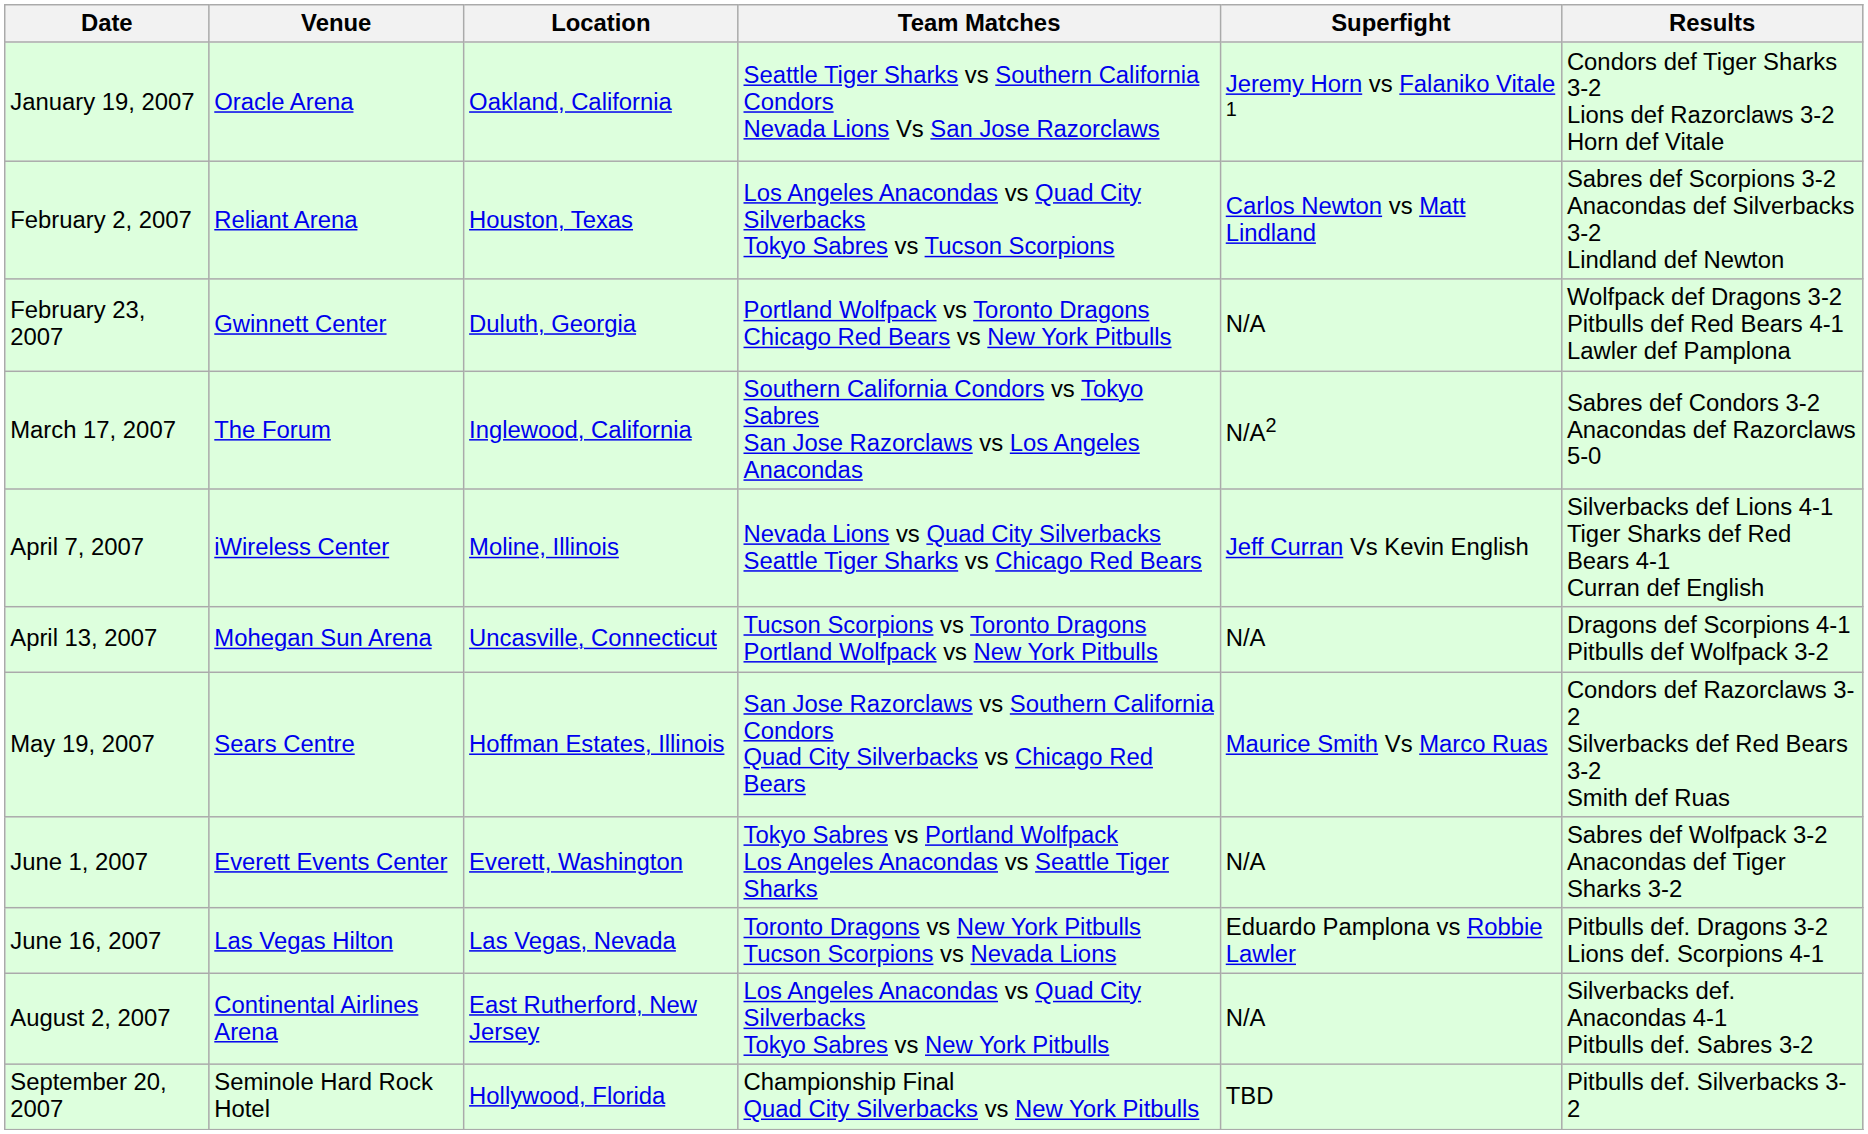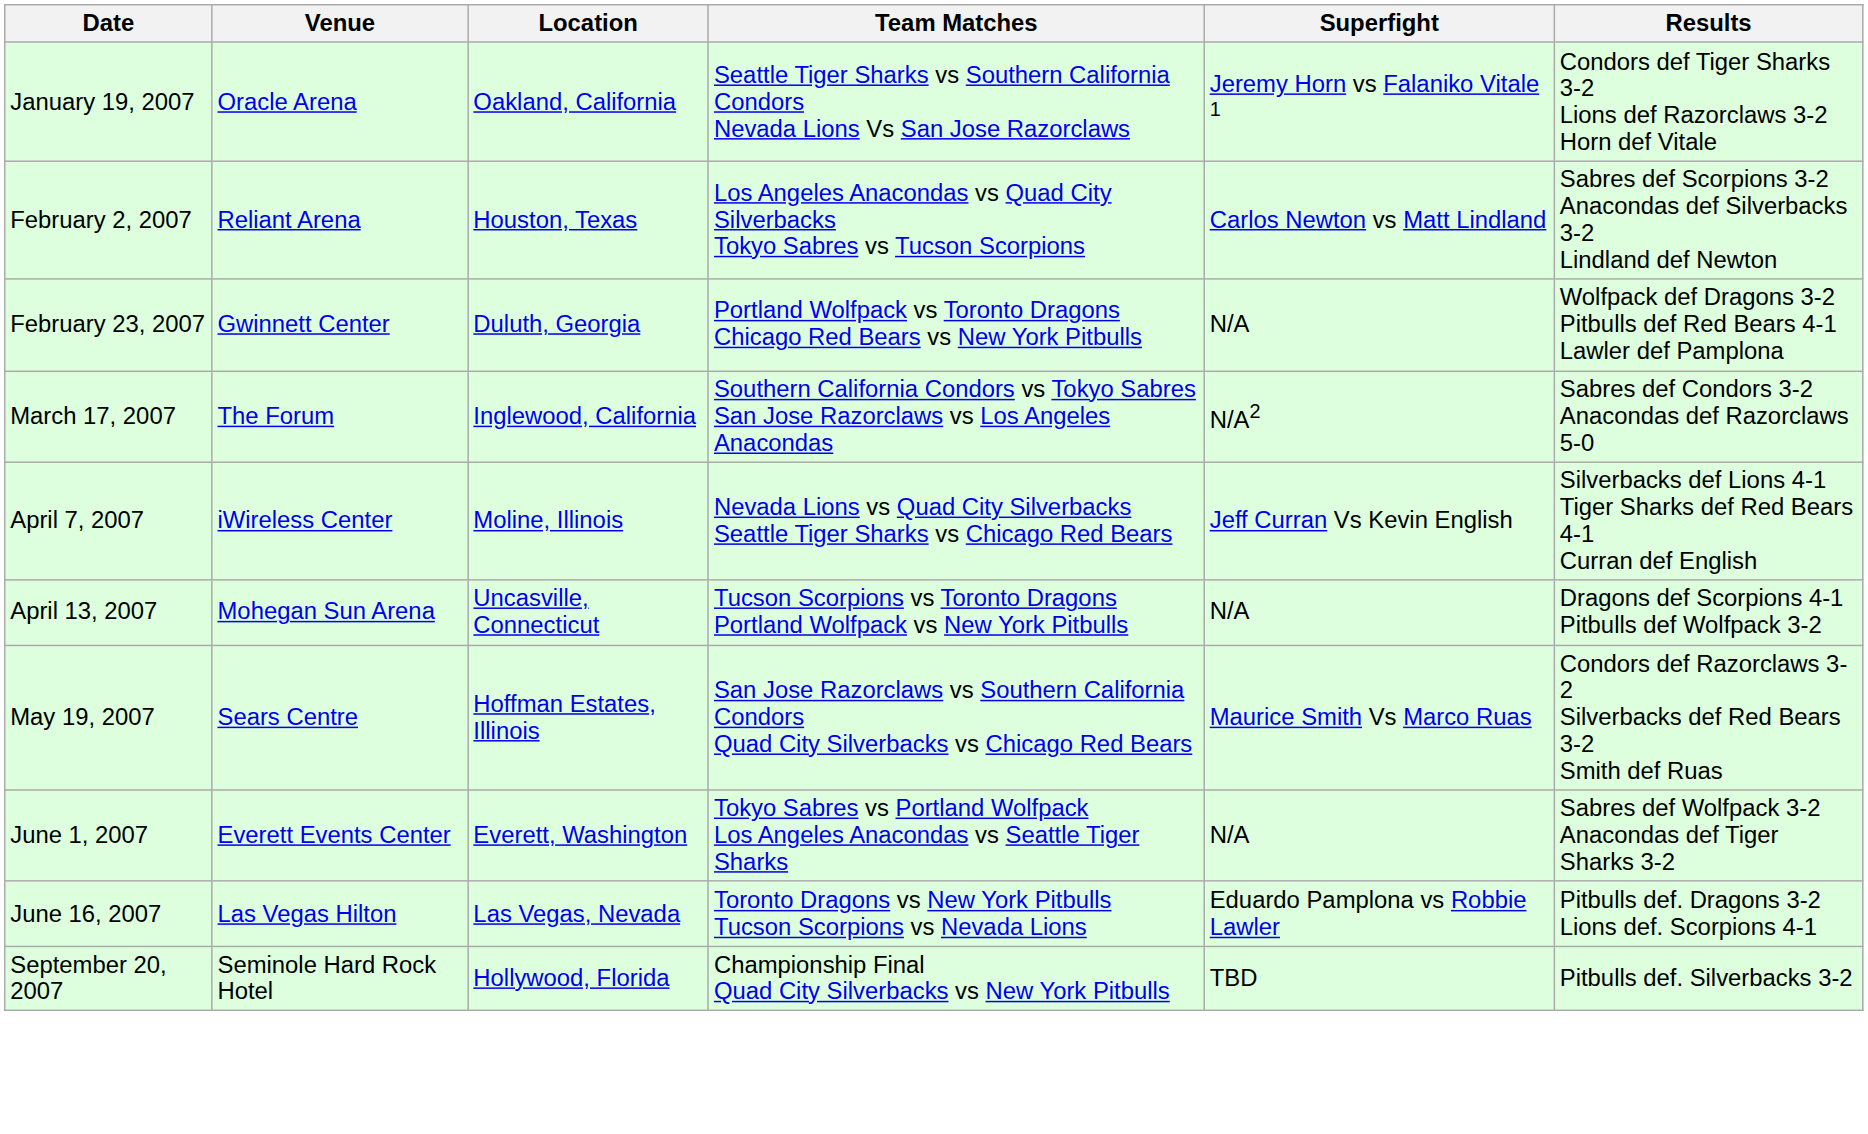- row: August 2, 2007 | Continental Airlines Arena | East Rutherford, New Jersey | Los Angeles Anacondas vs Quad City Silverbacks Tokyo Sabres vs New York Pitbulls | N/A | Silverbacks def. Anacondas 4-1 Pitbulls def. Sabres 3-2
